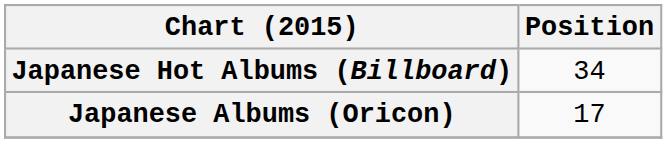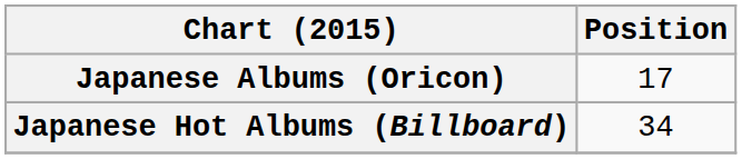rows swapped: Japanese Albums (Oricon) <-> Japanese Hot Albums (Billboard)
